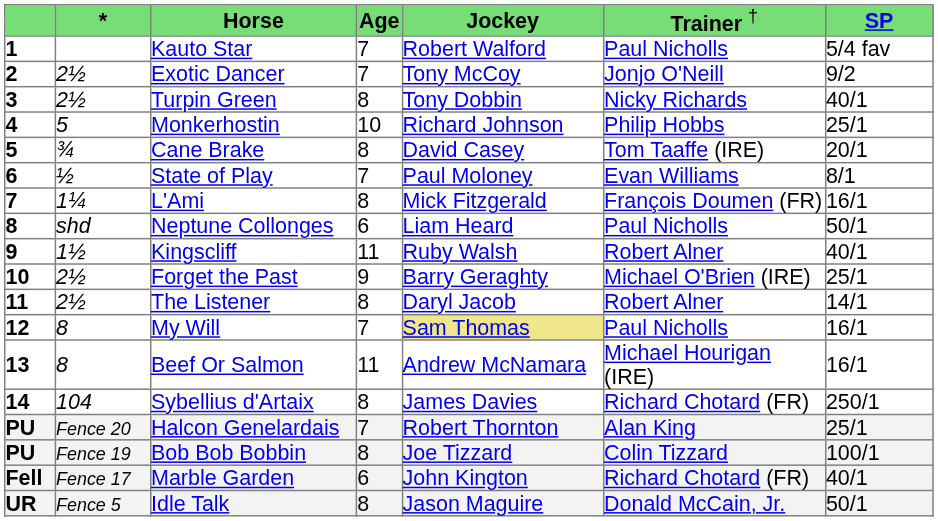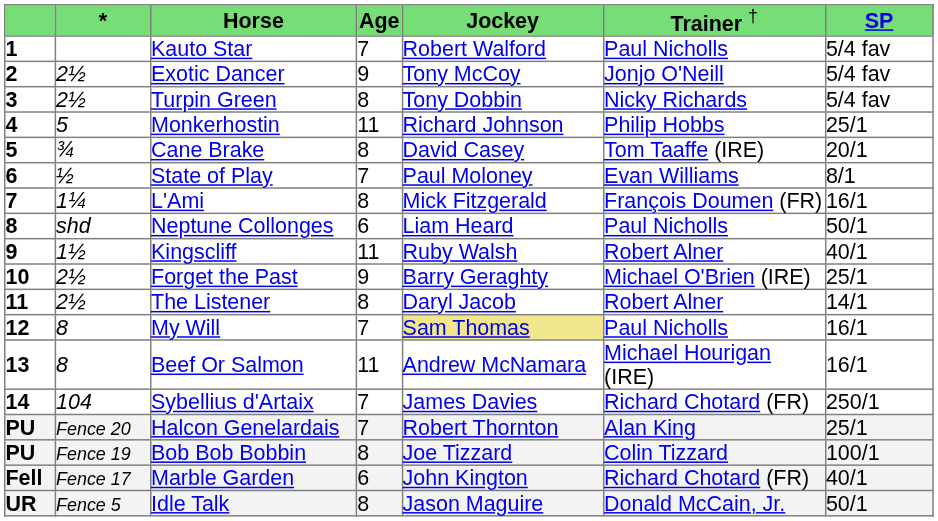Exotic Dancer | column 4: 7 -> 9
Exotic Dancer | column 7: 9/2 -> 5/4 fav
Turpin Green | column 7: 40/1 -> 5/4 fav
Monkerhostin | column 4: 10 -> 11
Sybellius d'Artaix | column 4: 8 -> 7
